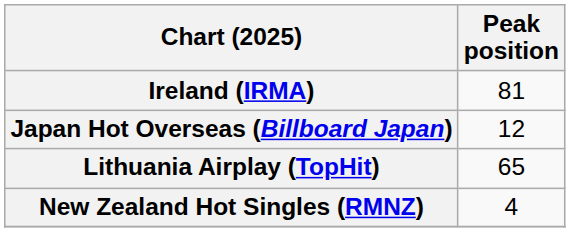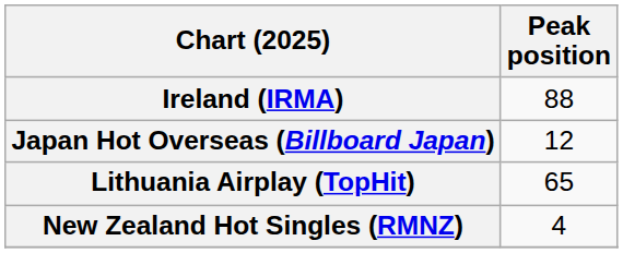Ireland (IRMA) | Peak position: 81 -> 88
